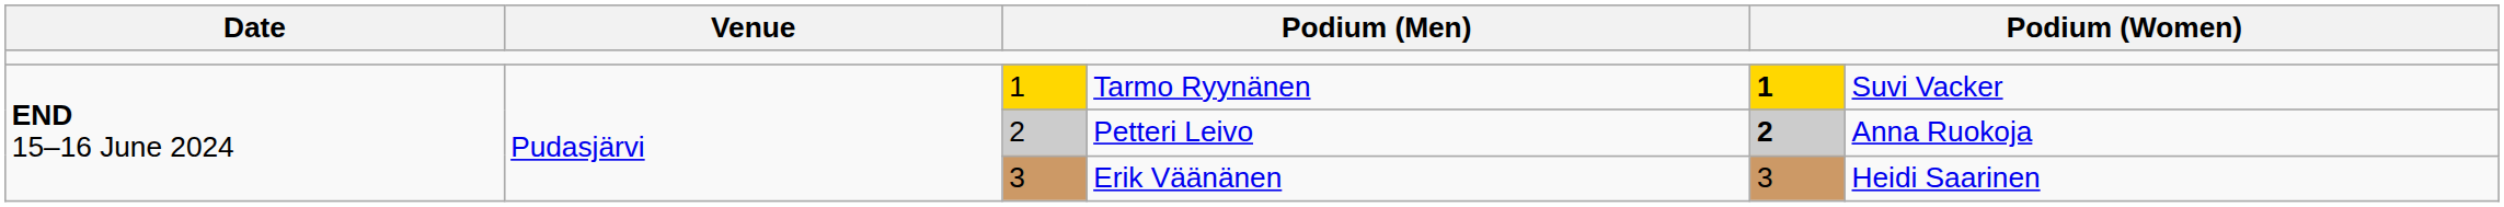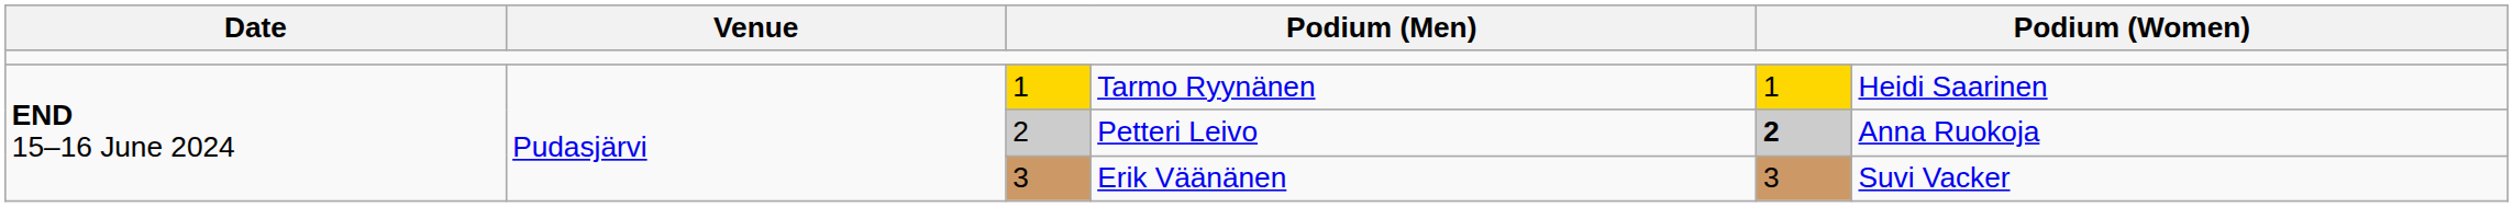Tarmo Ryynänen | column 5: bold -> normal
Tarmo Ryynänen | column 6: Suvi Vacker -> Heidi Saarinen
Erik Väänänen | column 6: Heidi Saarinen -> Suvi Vacker
